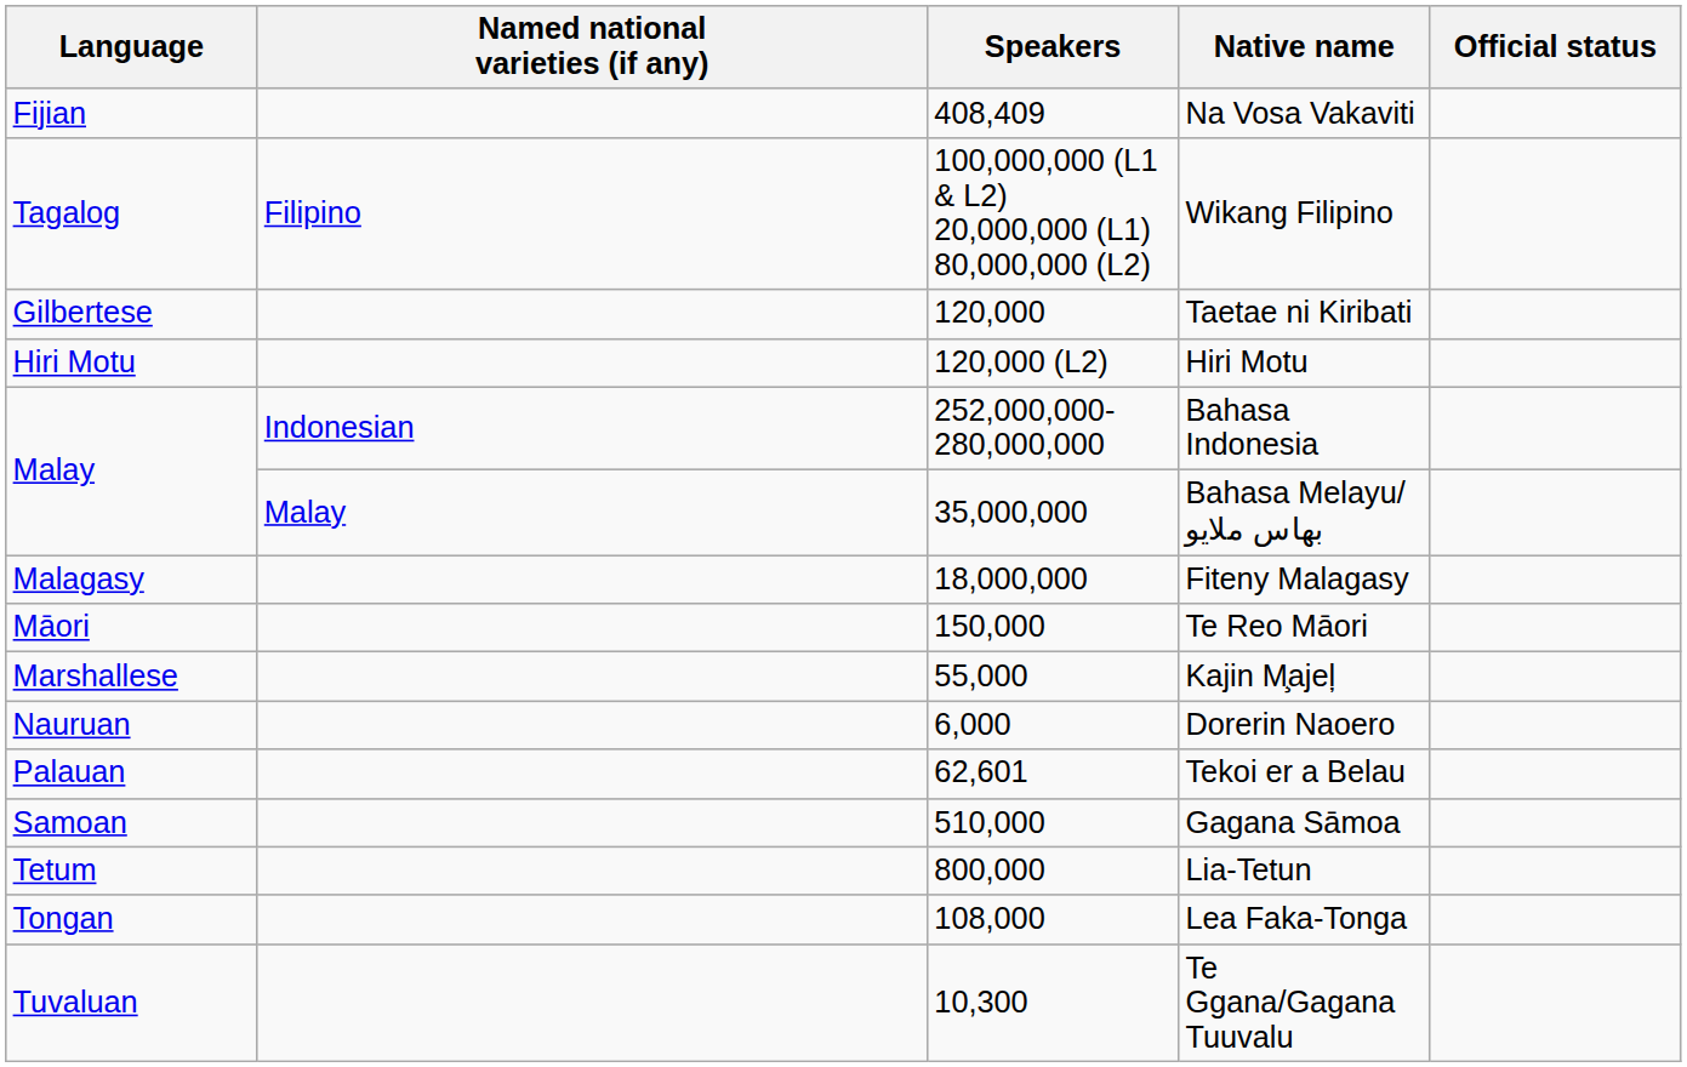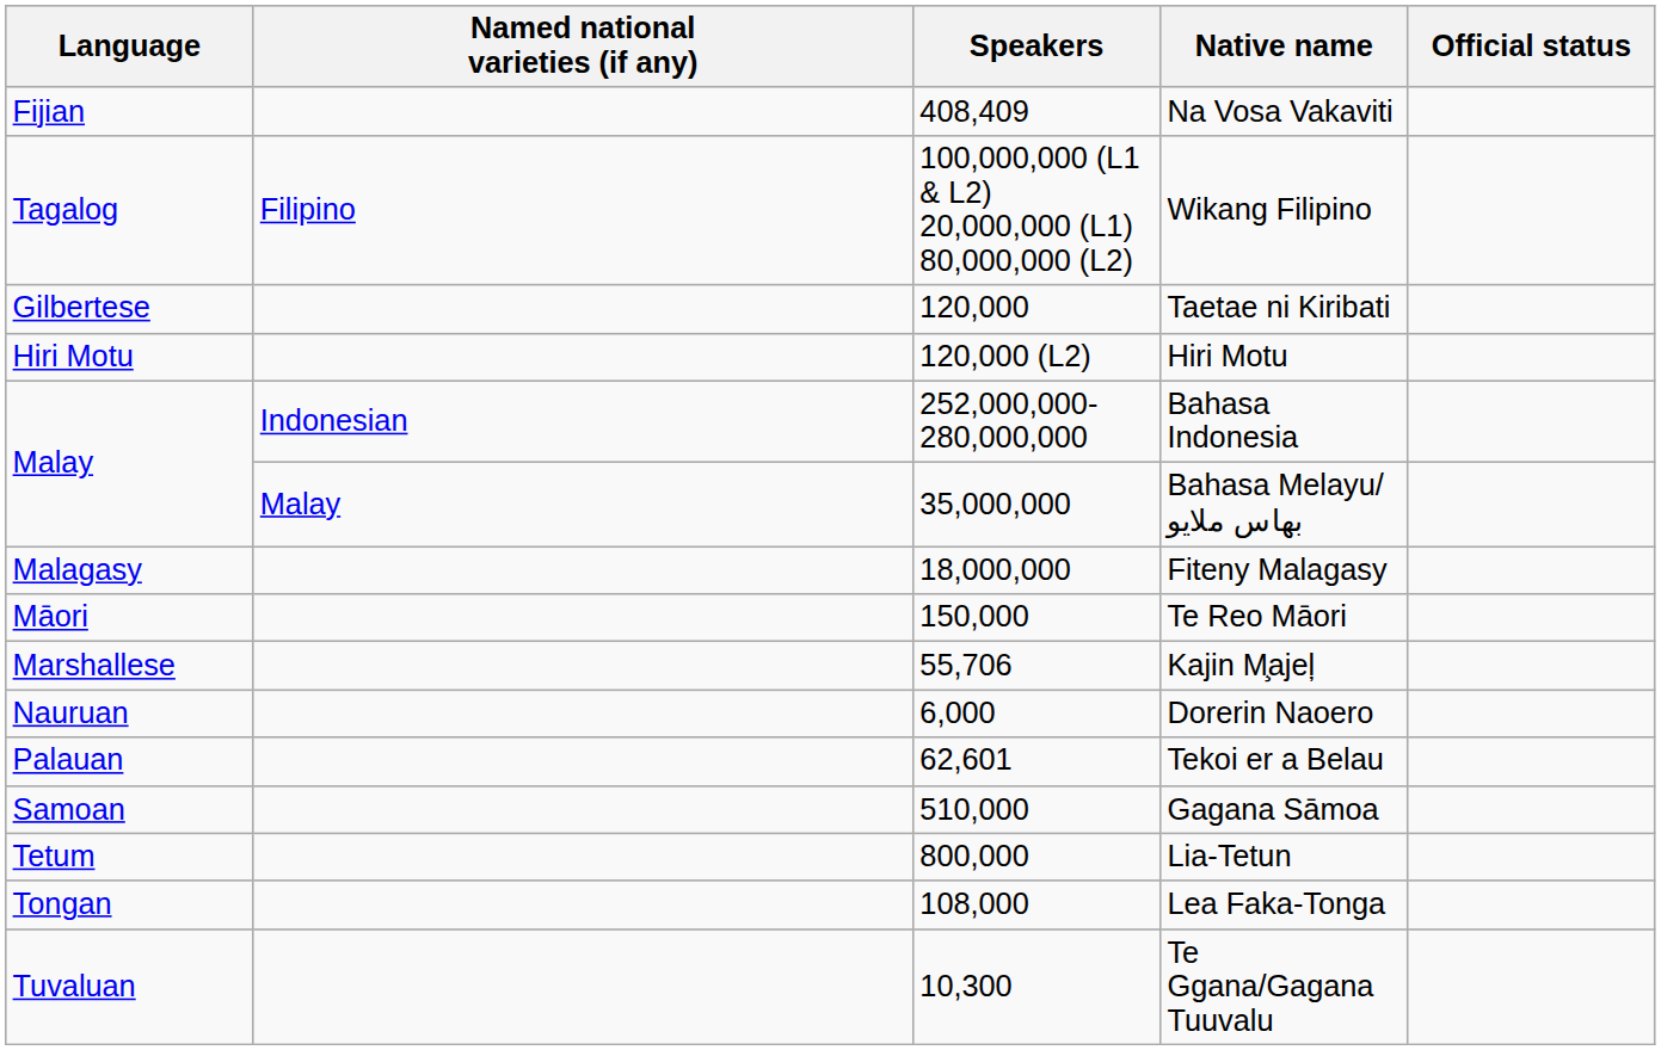Kajin M̧ajeļ | Speakers: 55,000 -> 55,706
